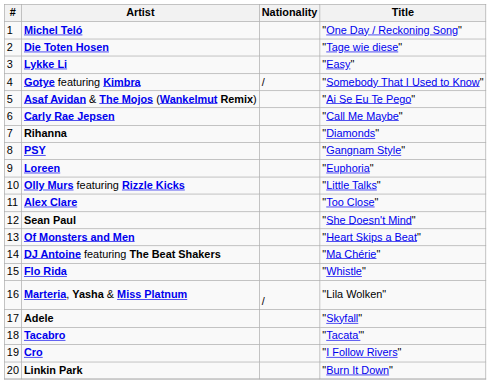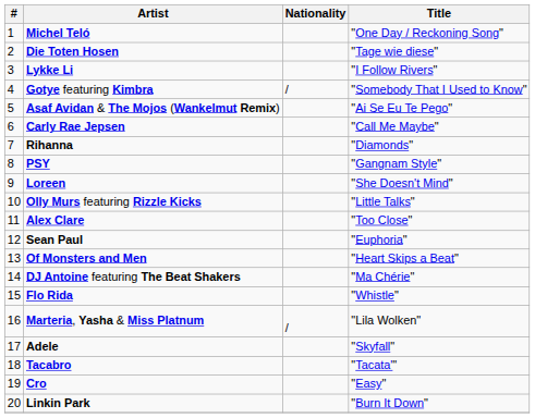Lykke Li | Title: "Easy" -> "I Follow Rivers"
Loreen | Title: "Euphoria" -> "She Doesn't Mind"
Sean Paul | Title: "She Doesn't Mind" -> "Euphoria"
Cro | Title: "I Follow Rivers" -> "Easy"
